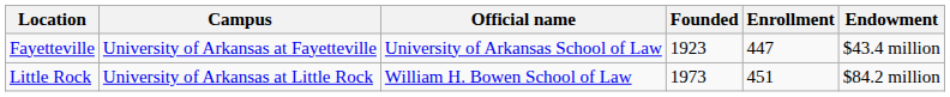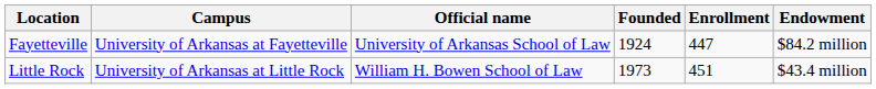Fayetteville | Founded: 1923 -> 1924
Fayetteville | Endowment: $43.4 million -> $84.2 million
Little Rock | Endowment: $84.2 million -> $43.4 million
